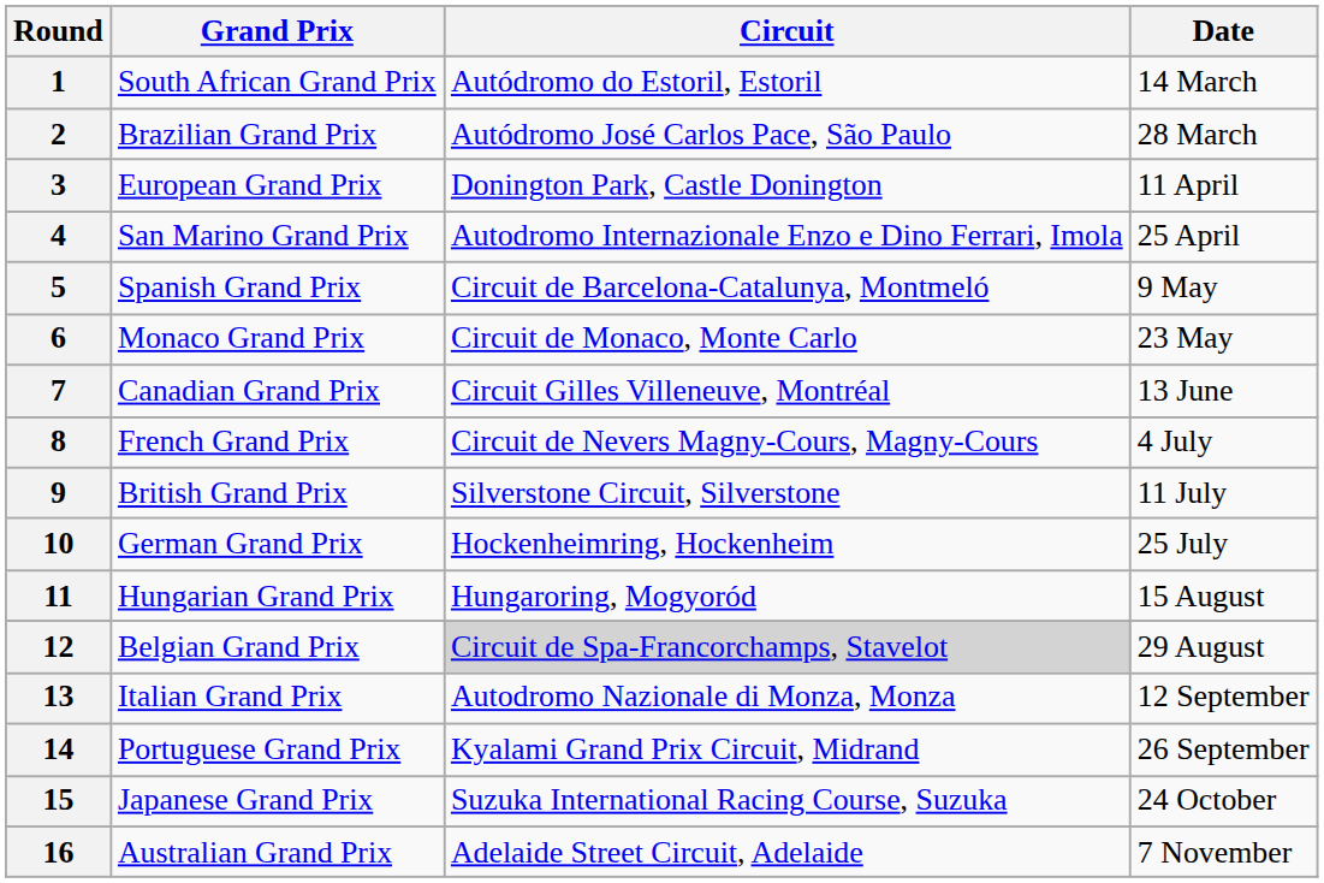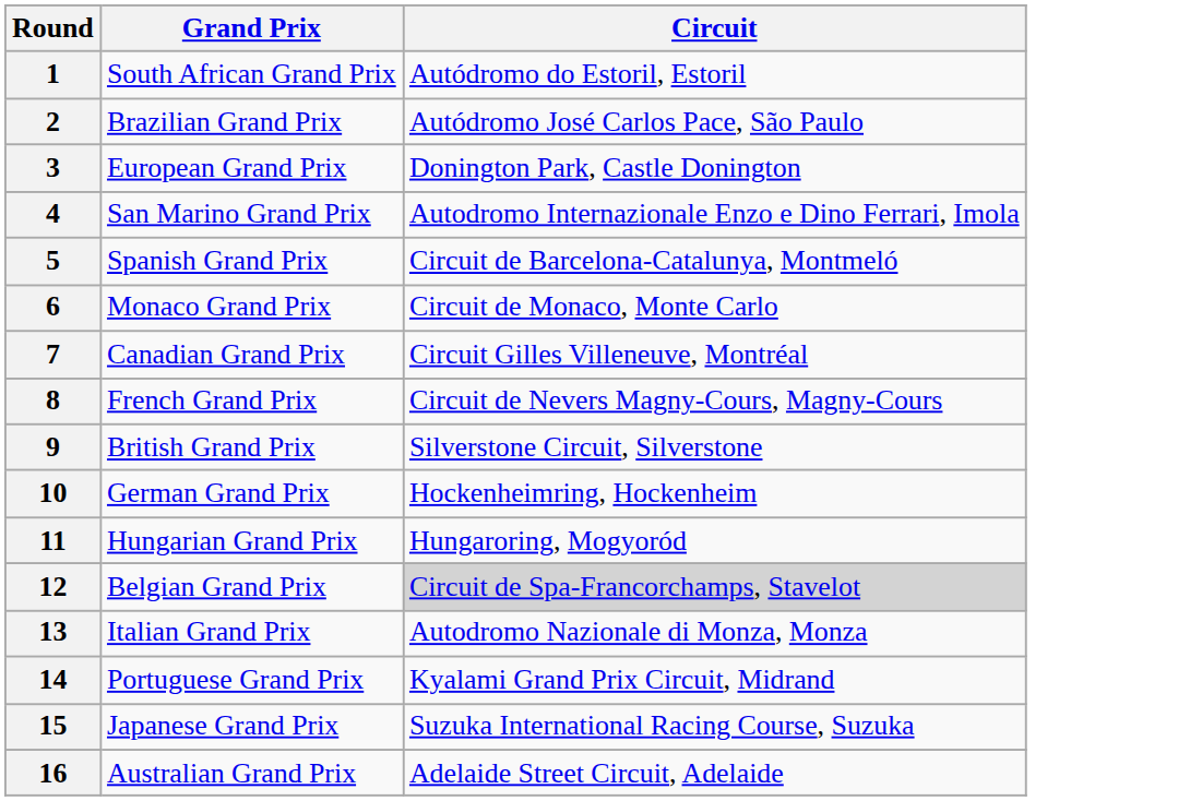- column: Date | 14 March | 28 March | 11 April | 25 April | 9 May | 23 May | 13 June | 4 July | 11 July | 25 July | 15 August | 29 August | 12 September | 26 September | 24 October | 7 November
